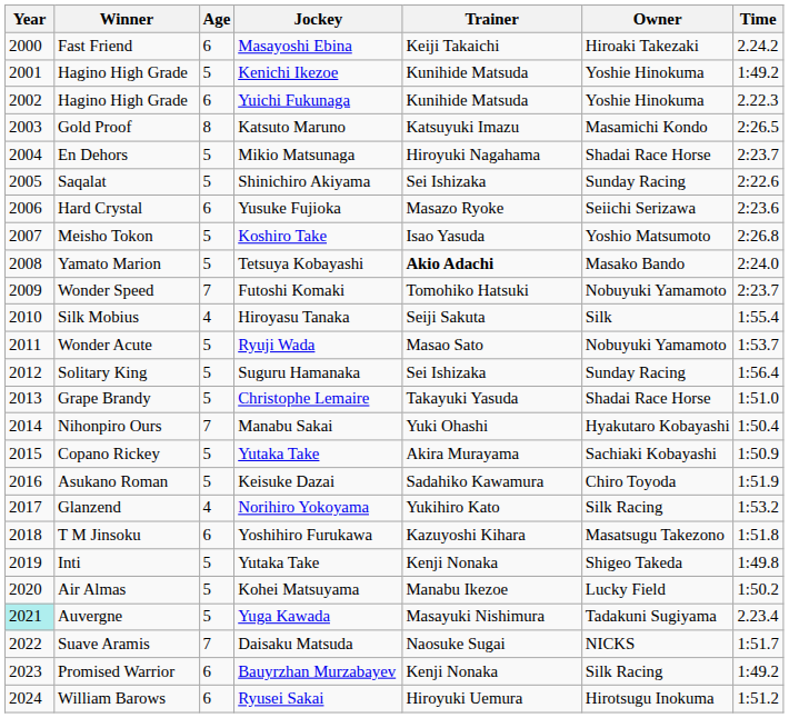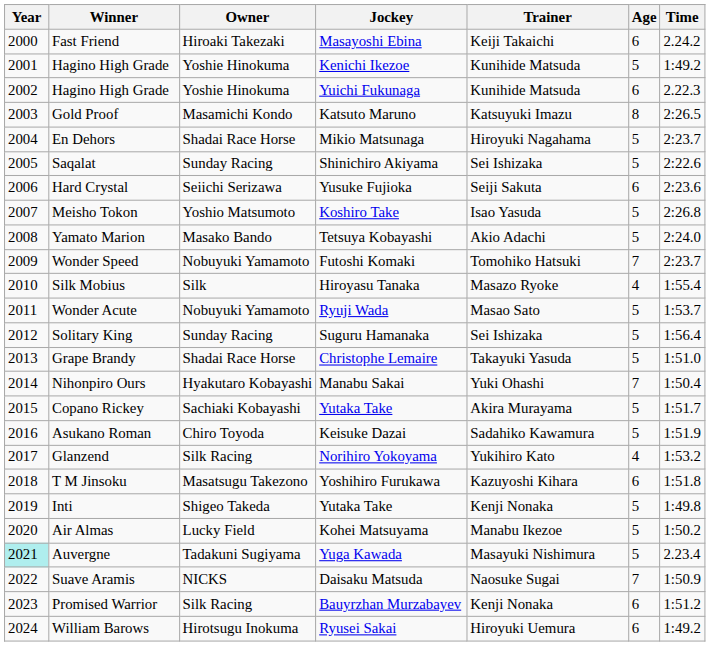columns swapped: Age <-> Owner
Hard Crystal | Trainer: Masazo Ryoke -> Seiji Sakuta
Yamato Marion | Trainer: bold -> normal
Silk Mobius | Trainer: Seiji Sakuta -> Masazo Ryoke
Copano Rickey | Time: 1:50.9 -> 1:51.7
Suave Aramis | Time: 1:51.7 -> 1:50.9
Promised Warrior | Time: 1:49.2 -> 1:51.2
William Barows | Time: 1:51.2 -> 1:49.2
